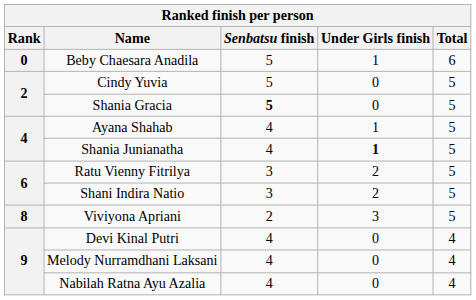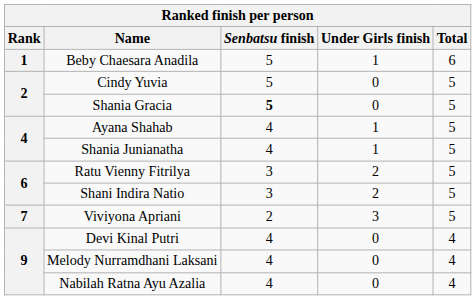Beby Chaesara Anadila | Rank: 0 -> 1
Shania Junianatha | Under Girls finish: bold -> normal
Viviyona Apriani | Rank: 8 -> 7
